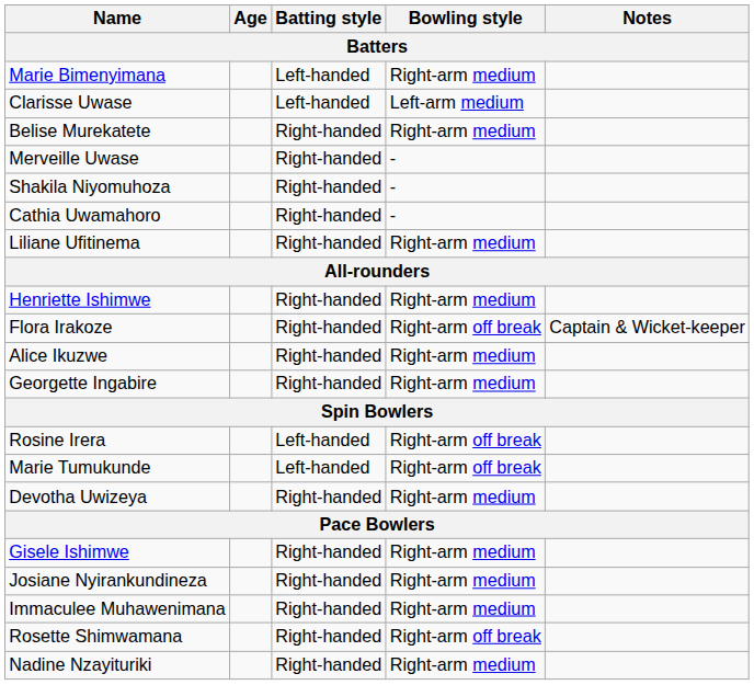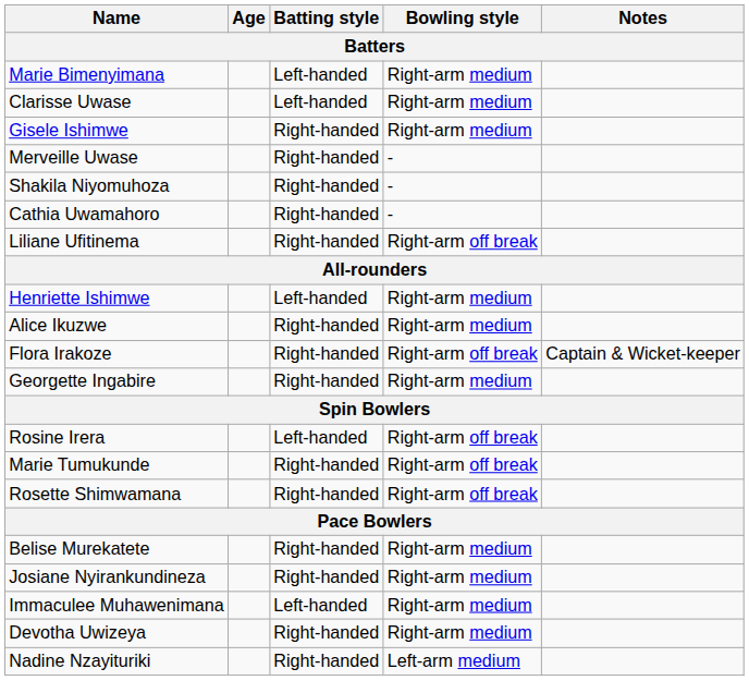Clarisse Uwase | Bowling style: Left-arm medium -> Right-arm medium
rows swapped: Gisele Ishimwe <-> Belise Murekatete
Liliane Ufitinema | Bowling style: Right-arm medium -> Right-arm off break
Henriette Ishimwe | Batting style: Right-handed -> Left-handed
rows swapped: Alice Ikuzwe <-> Flora Irakoze
Marie Tumukunde | Batting style: Left-handed -> Right-handed
rows swapped: Rosette Shimwamana <-> Devotha Uwizeya
Immaculee Muhawenimana | Batting style: Right-handed -> Left-handed
Nadine Nzayituriki | Bowling style: Right-arm medium -> Left-arm medium
